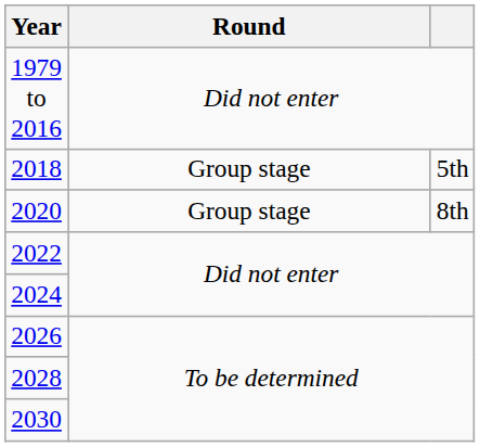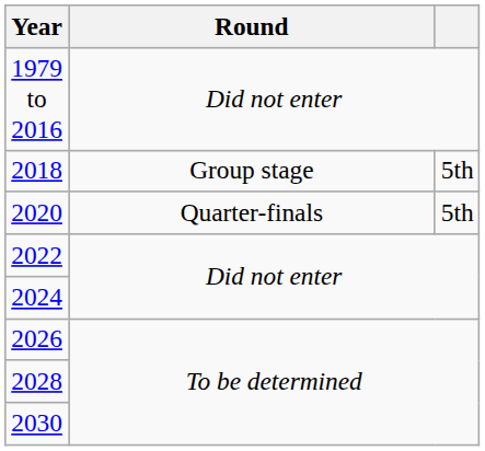2020 | Round: Group stage -> Quarter-finals
2020 | column 3: 8th -> 5th
